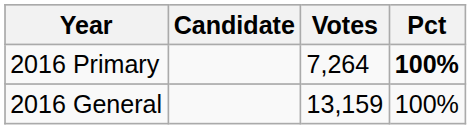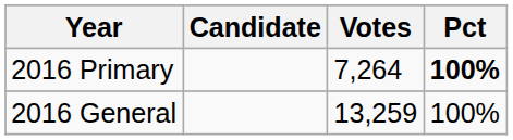2016 General | Votes: 13,159 -> 13,259
